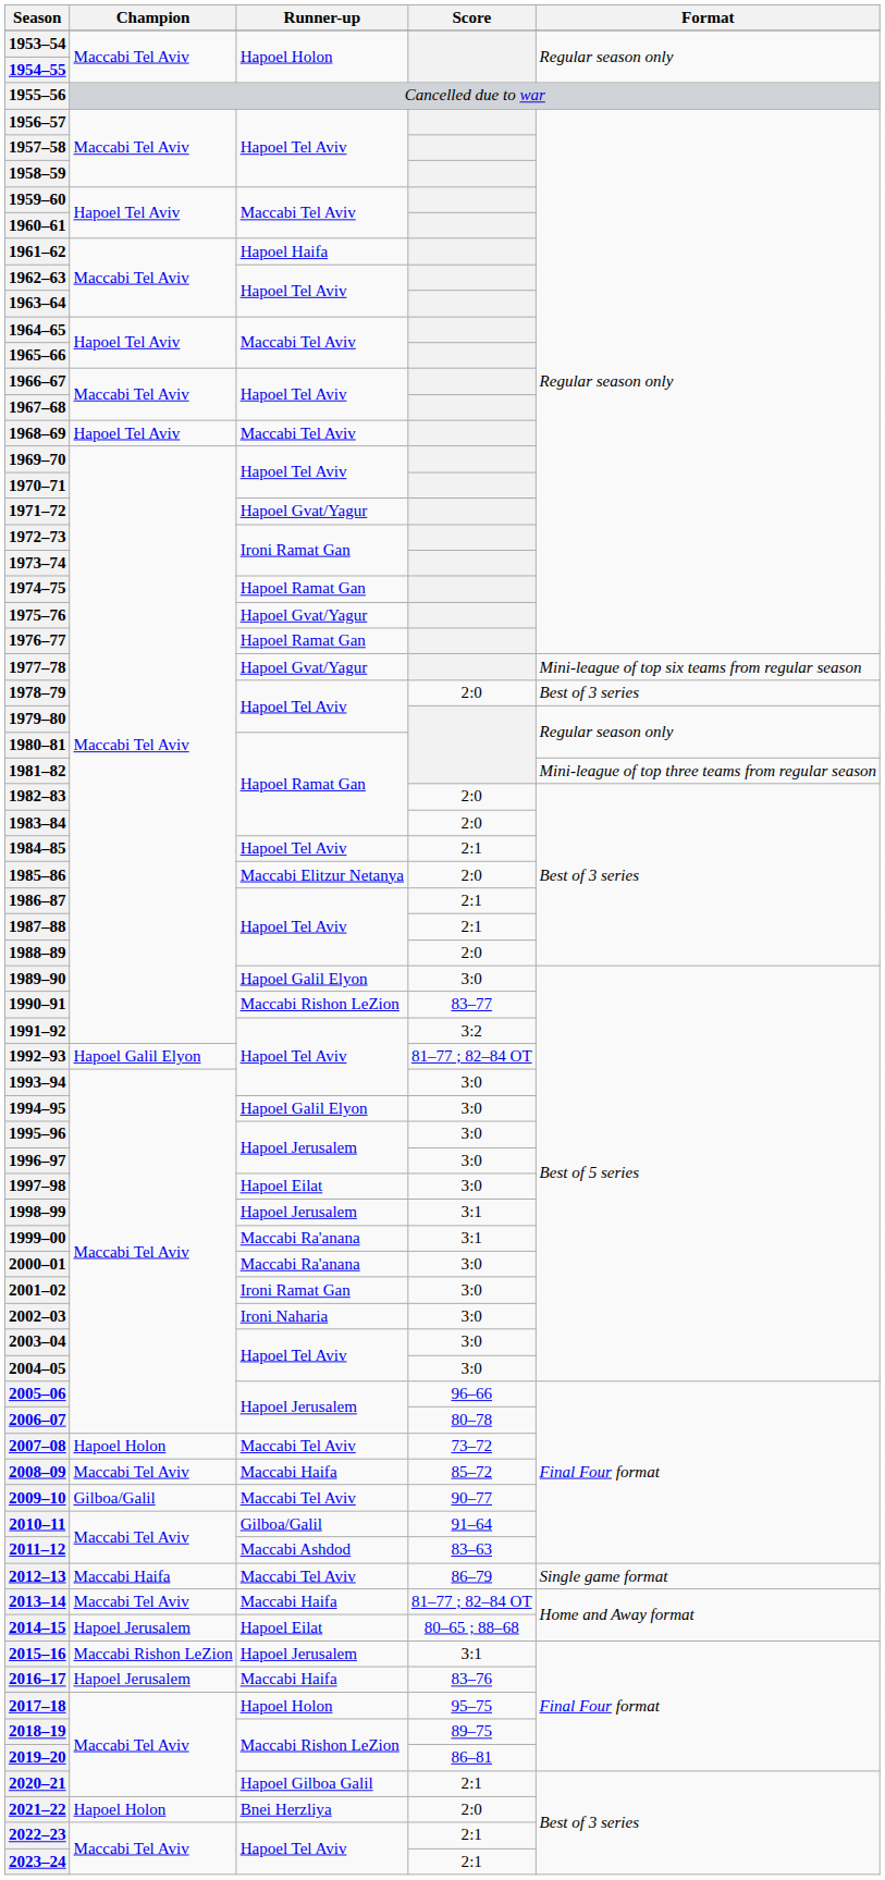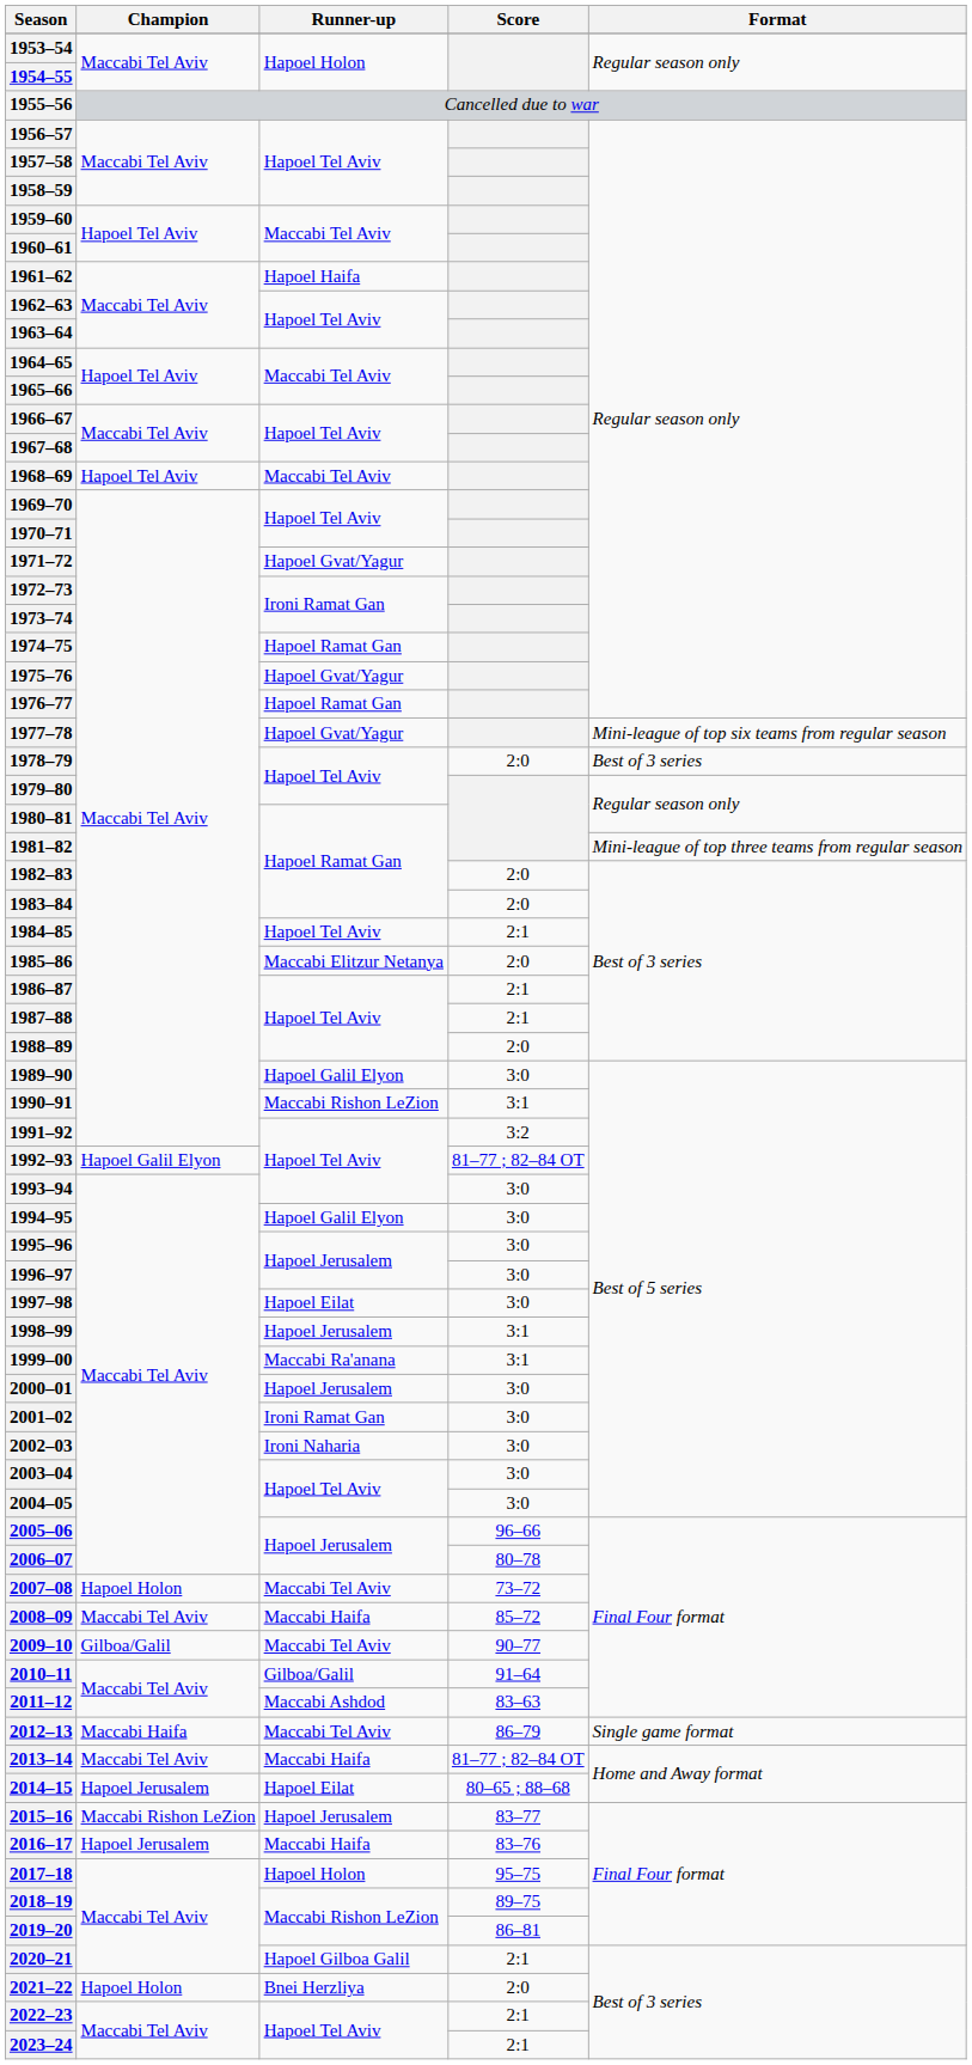1990–91 | Score: 83–77 -> 3:1
2000–01 | Runner-up: Maccabi Ra'anana -> Hapoel Jerusalem
2015–16 | Score: 3:1 -> 83–77
